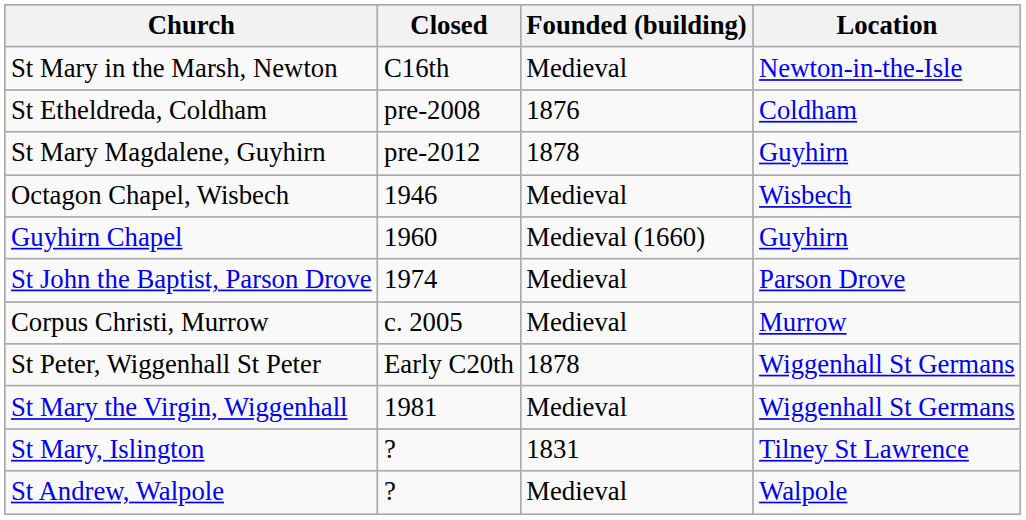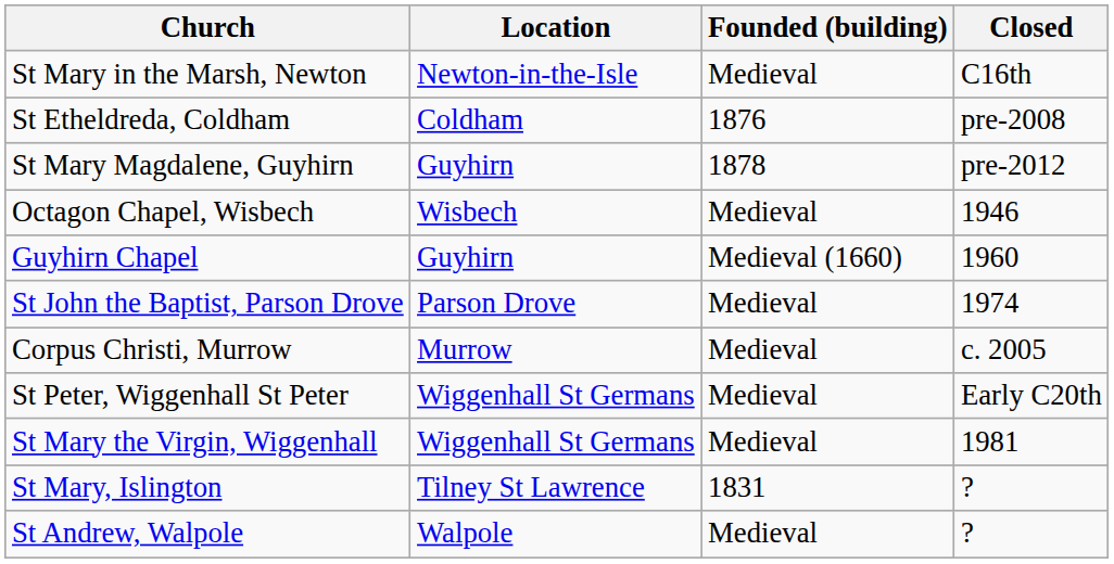columns swapped: Location <-> Closed
St Peter, Wiggenhall St Peter | Founded (building): 1878 -> Medieval
